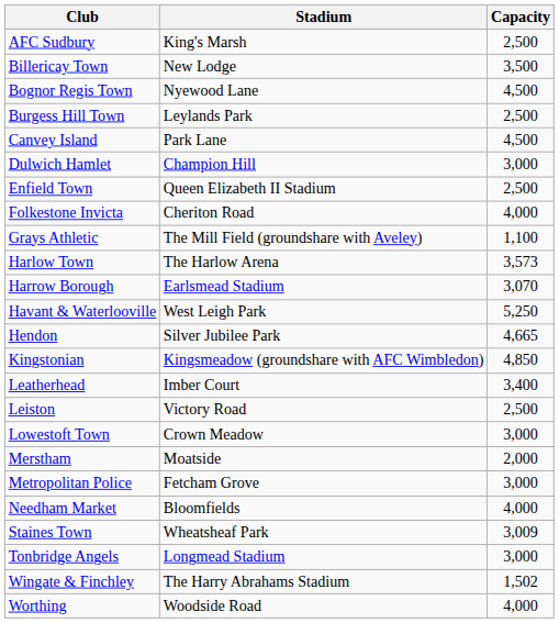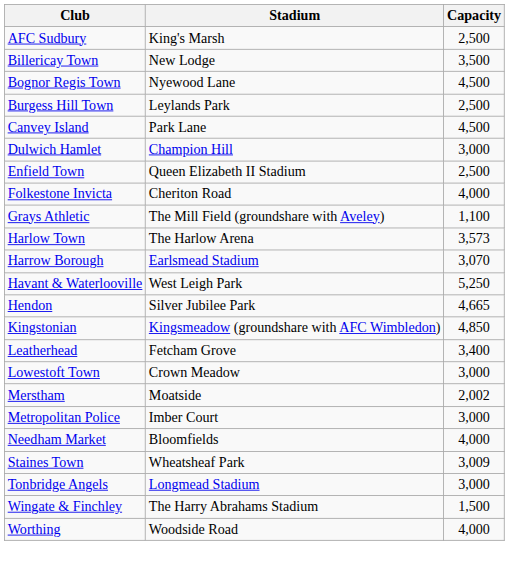Leatherhead | Stadium: Imber Court -> Fetcham Grove
- row: Leiston | Victory Road | 2,500
Merstham | Capacity: 2,000 -> 2,002
Metropolitan Police | Stadium: Fetcham Grove -> Imber Court
Wingate & Finchley | Capacity: 1,502 -> 1,500
